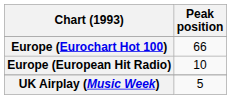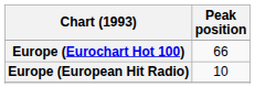- row: UK Airplay (Music Week) | 5
